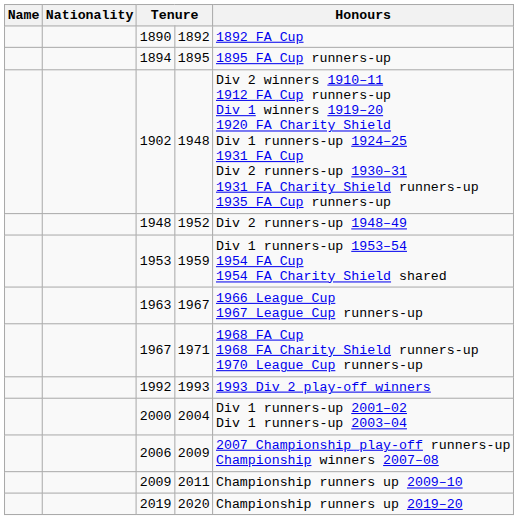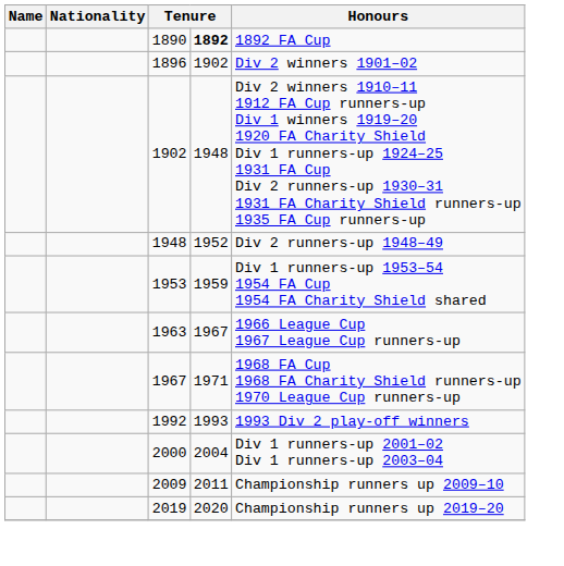1890 | column 4: normal -> bold
- row: 1894 | 1895 | 1895 FA Cup runners-up
+ row: 1896 | 1902 | Div 2 winners 1901–02
- row: 2006 | 2009 | 2007 Championship play-off runners-up Championship winners 2007–08
